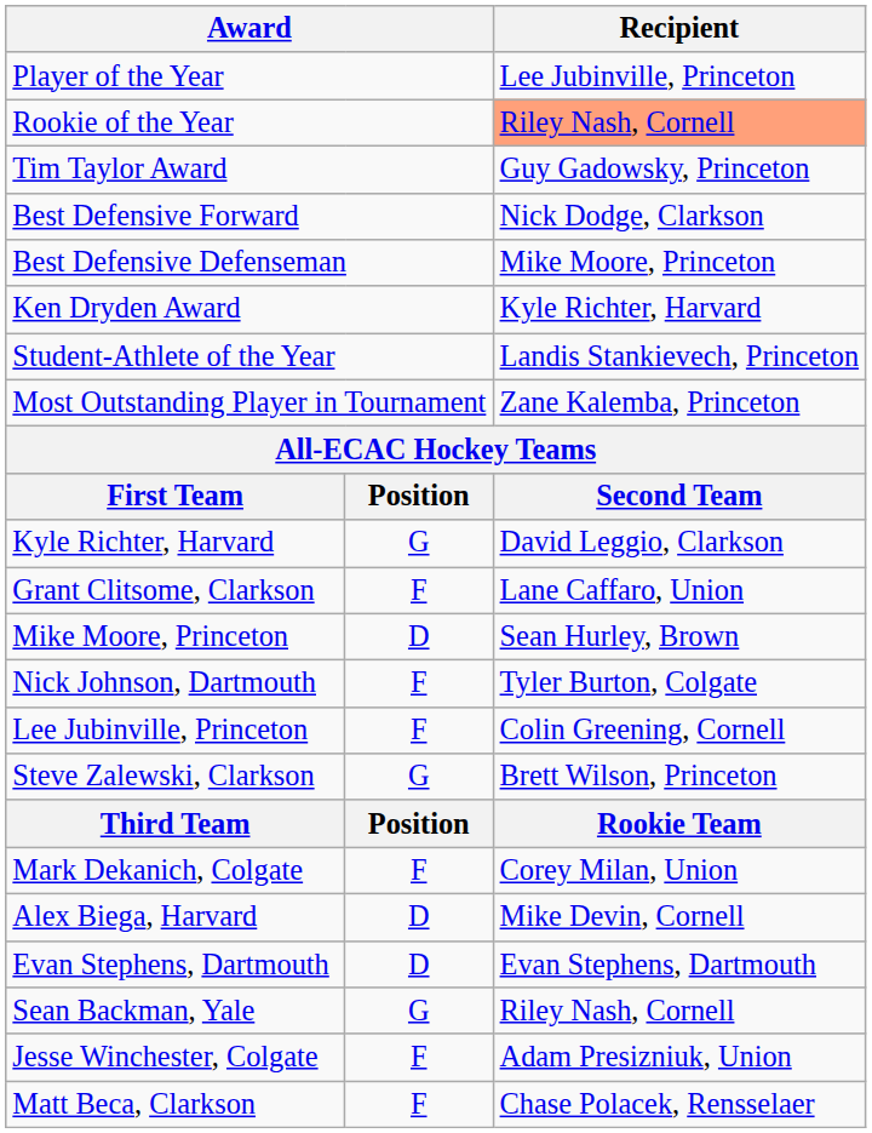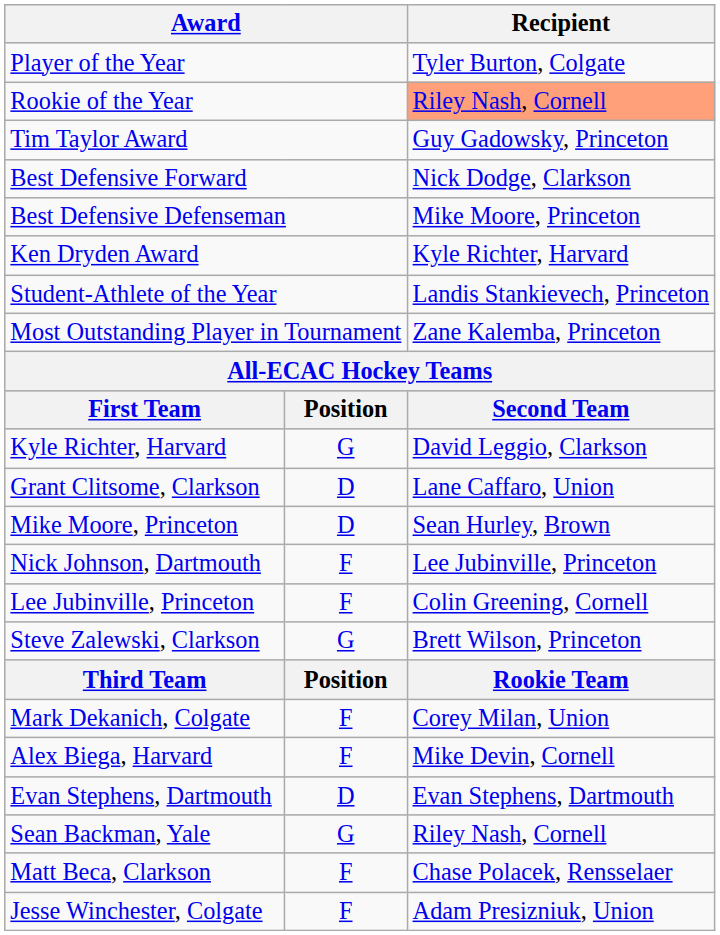Player of the Year | Recipient: Lee Jubinville, Princeton -> Tyler Burton, Colgate
Grant Clitsome, Clarkson | column 2: F -> D
Nick Johnson, Dartmouth | Recipient: Tyler Burton, Colgate -> Lee Jubinville, Princeton
Alex Biega, Harvard | column 2: D -> F
rows swapped: Matt Beca, Clarkson <-> Jesse Winchester, Colgate
